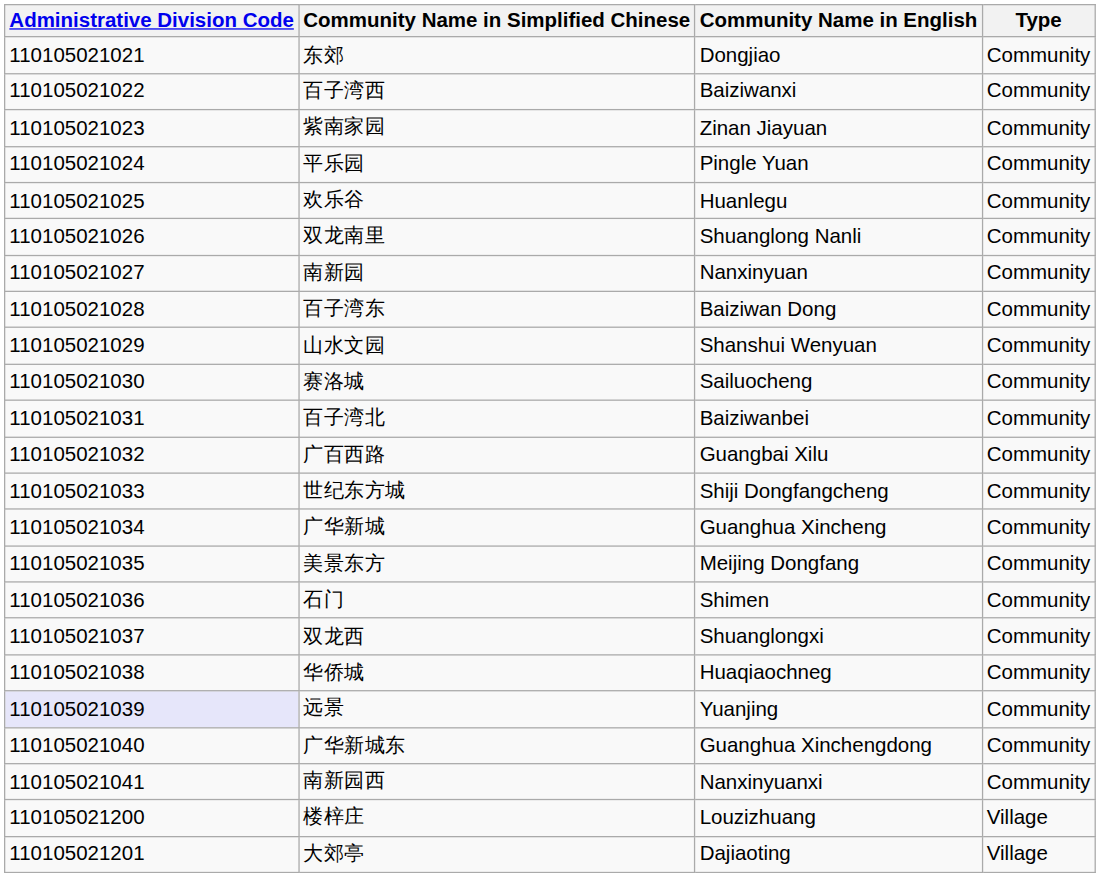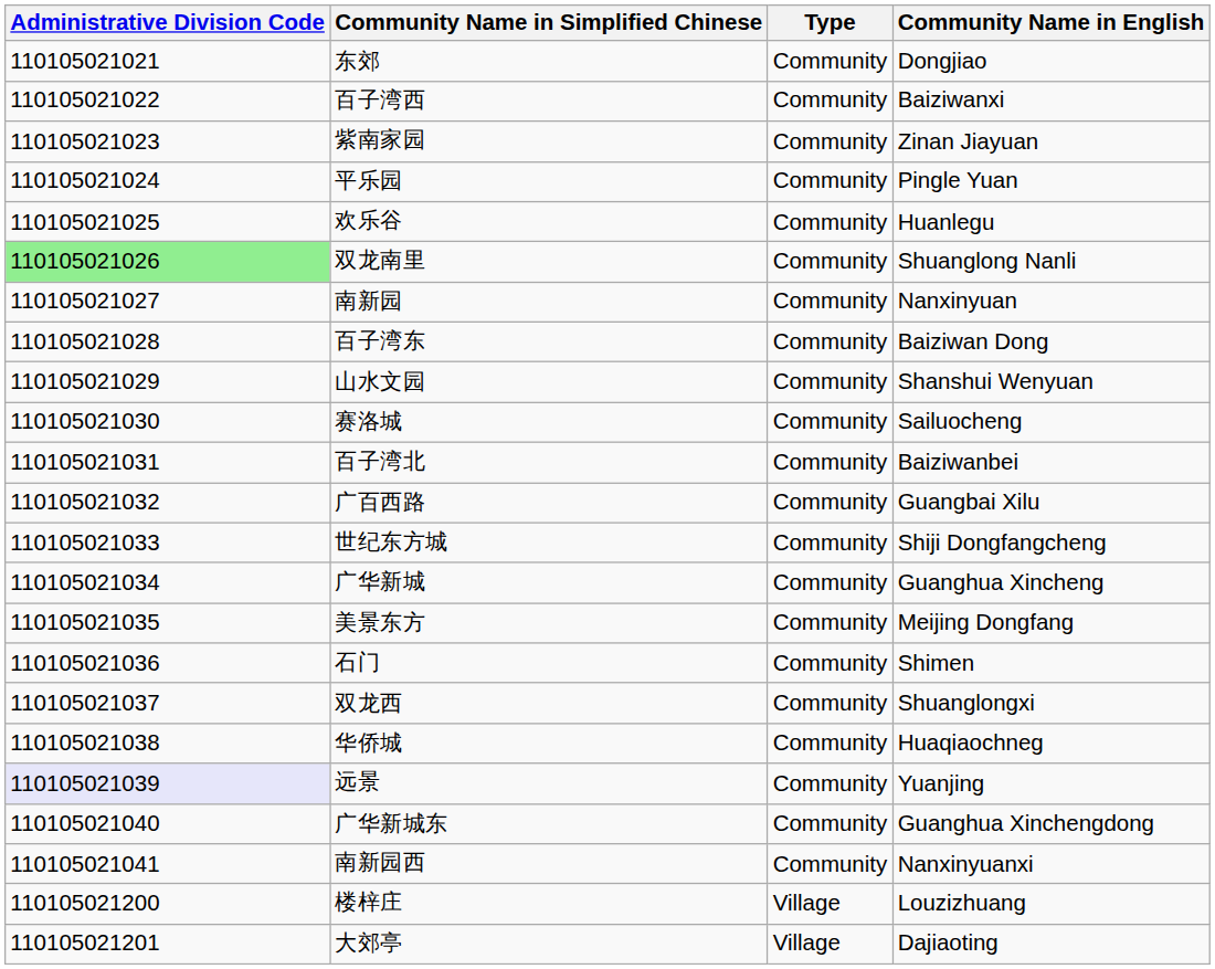columns swapped: Community Name in English <-> Type
双龙南里 | Administrative Division Code: no background -> lightgreen background
